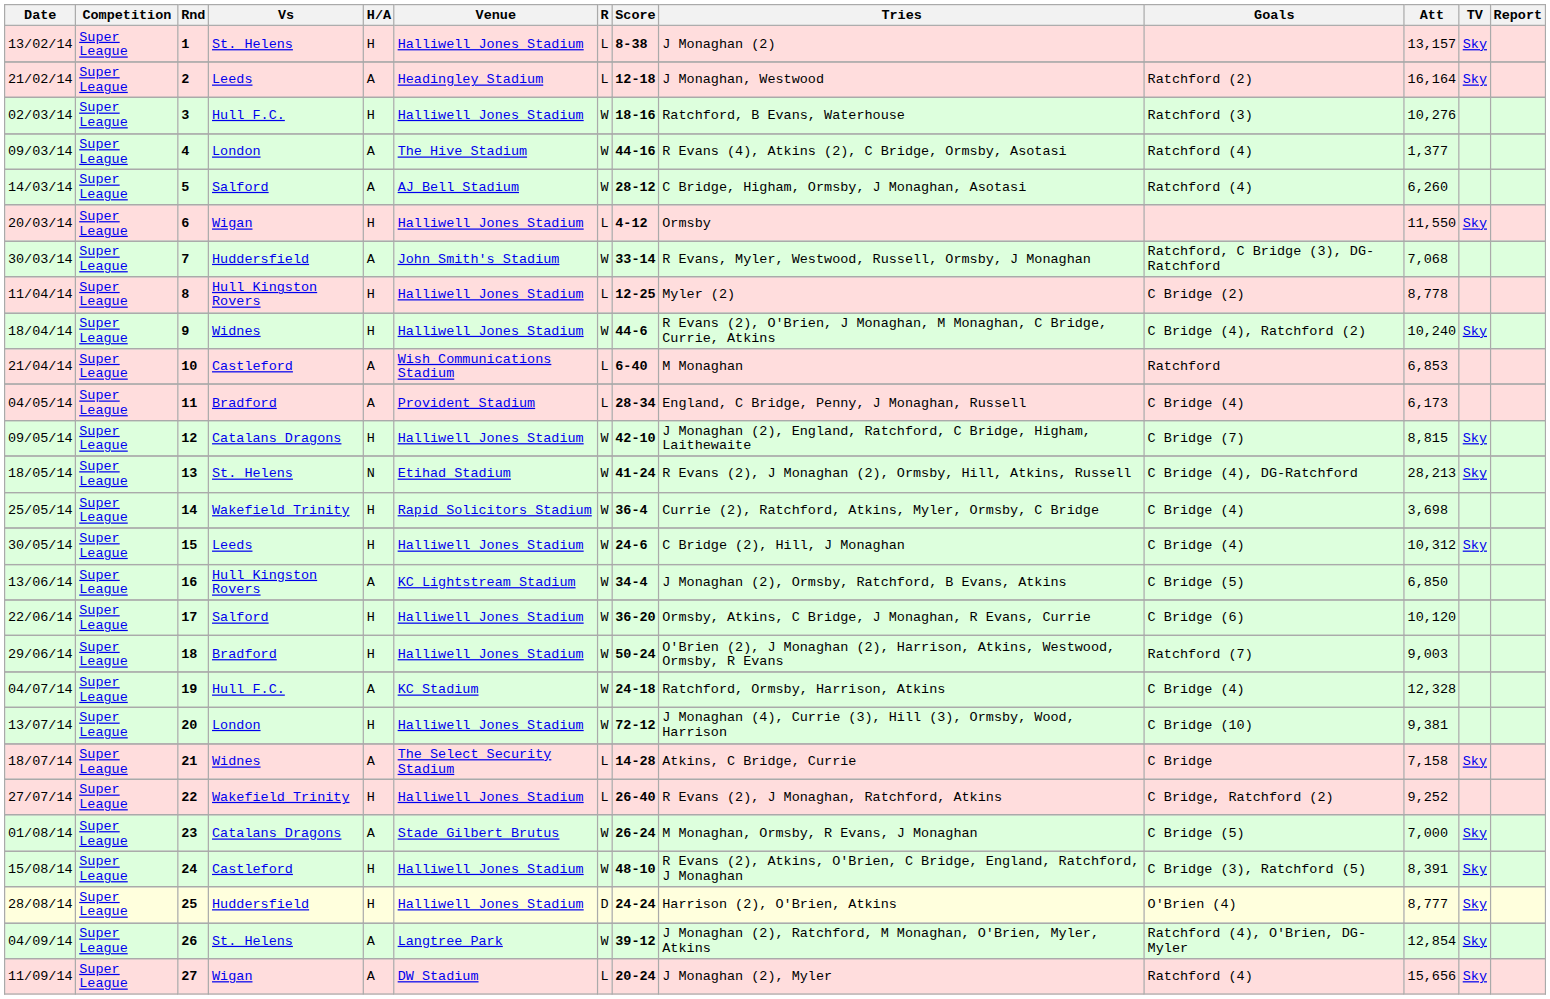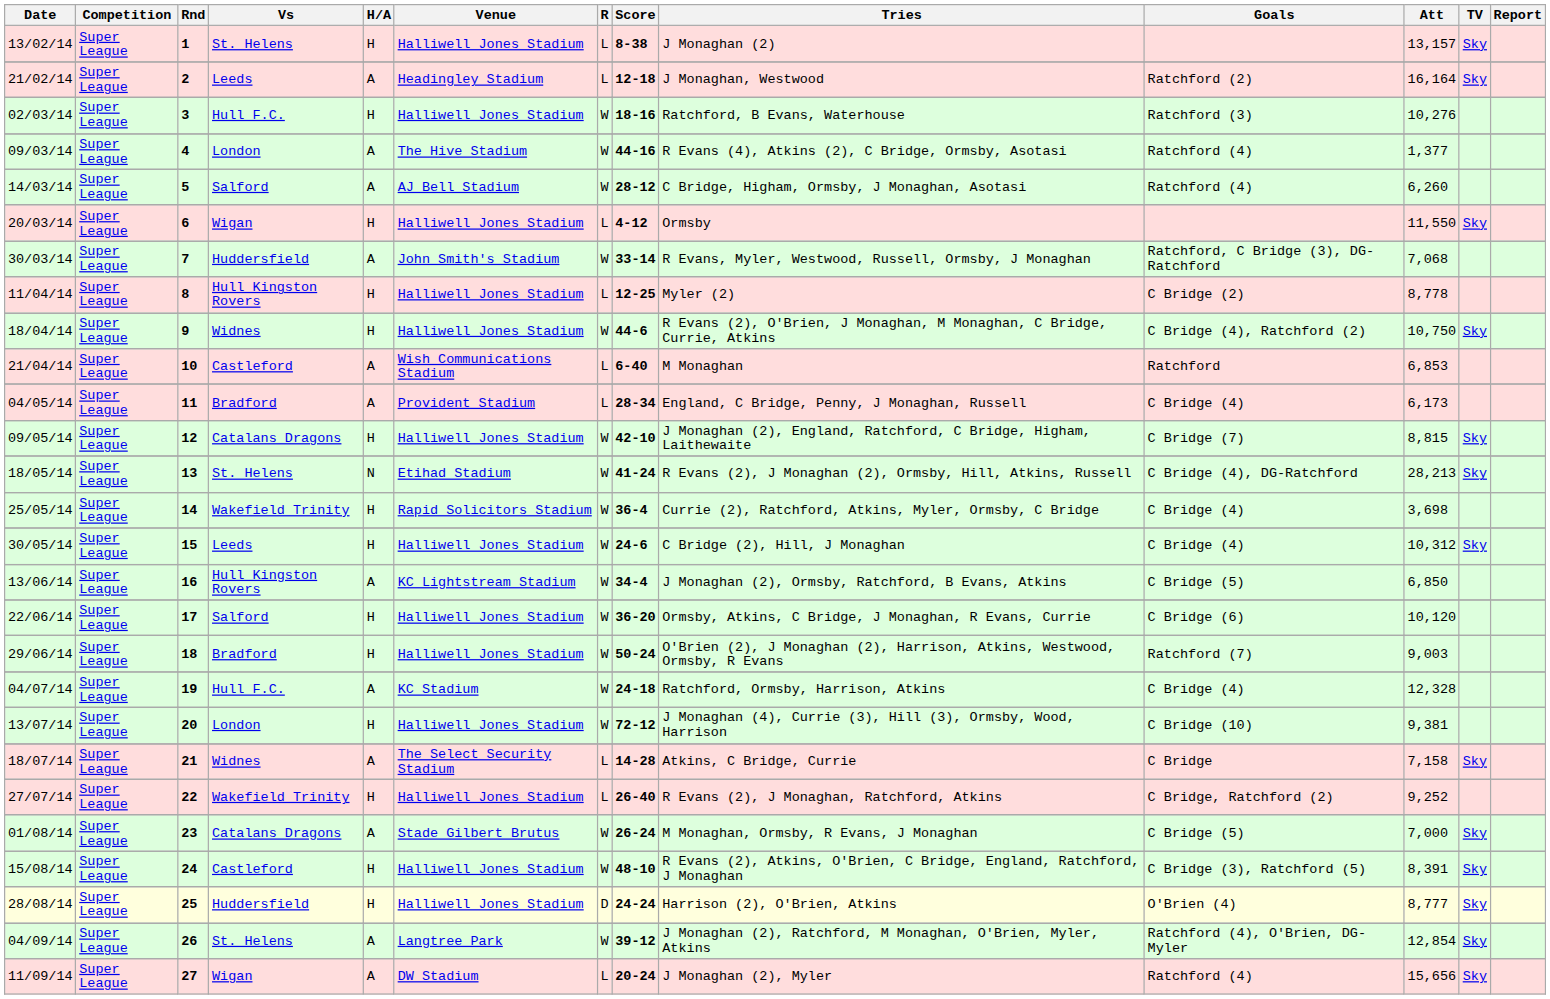18/04/14 | Att: 10,240 -> 10,750
